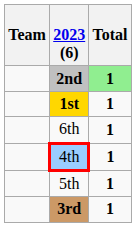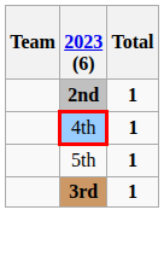2nd | Total: lightgreen background -> no background
- row: 1st | 1
- row: 6th | 1
